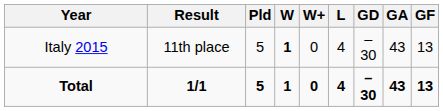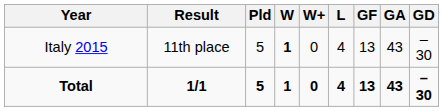columns swapped: GF <-> GD
